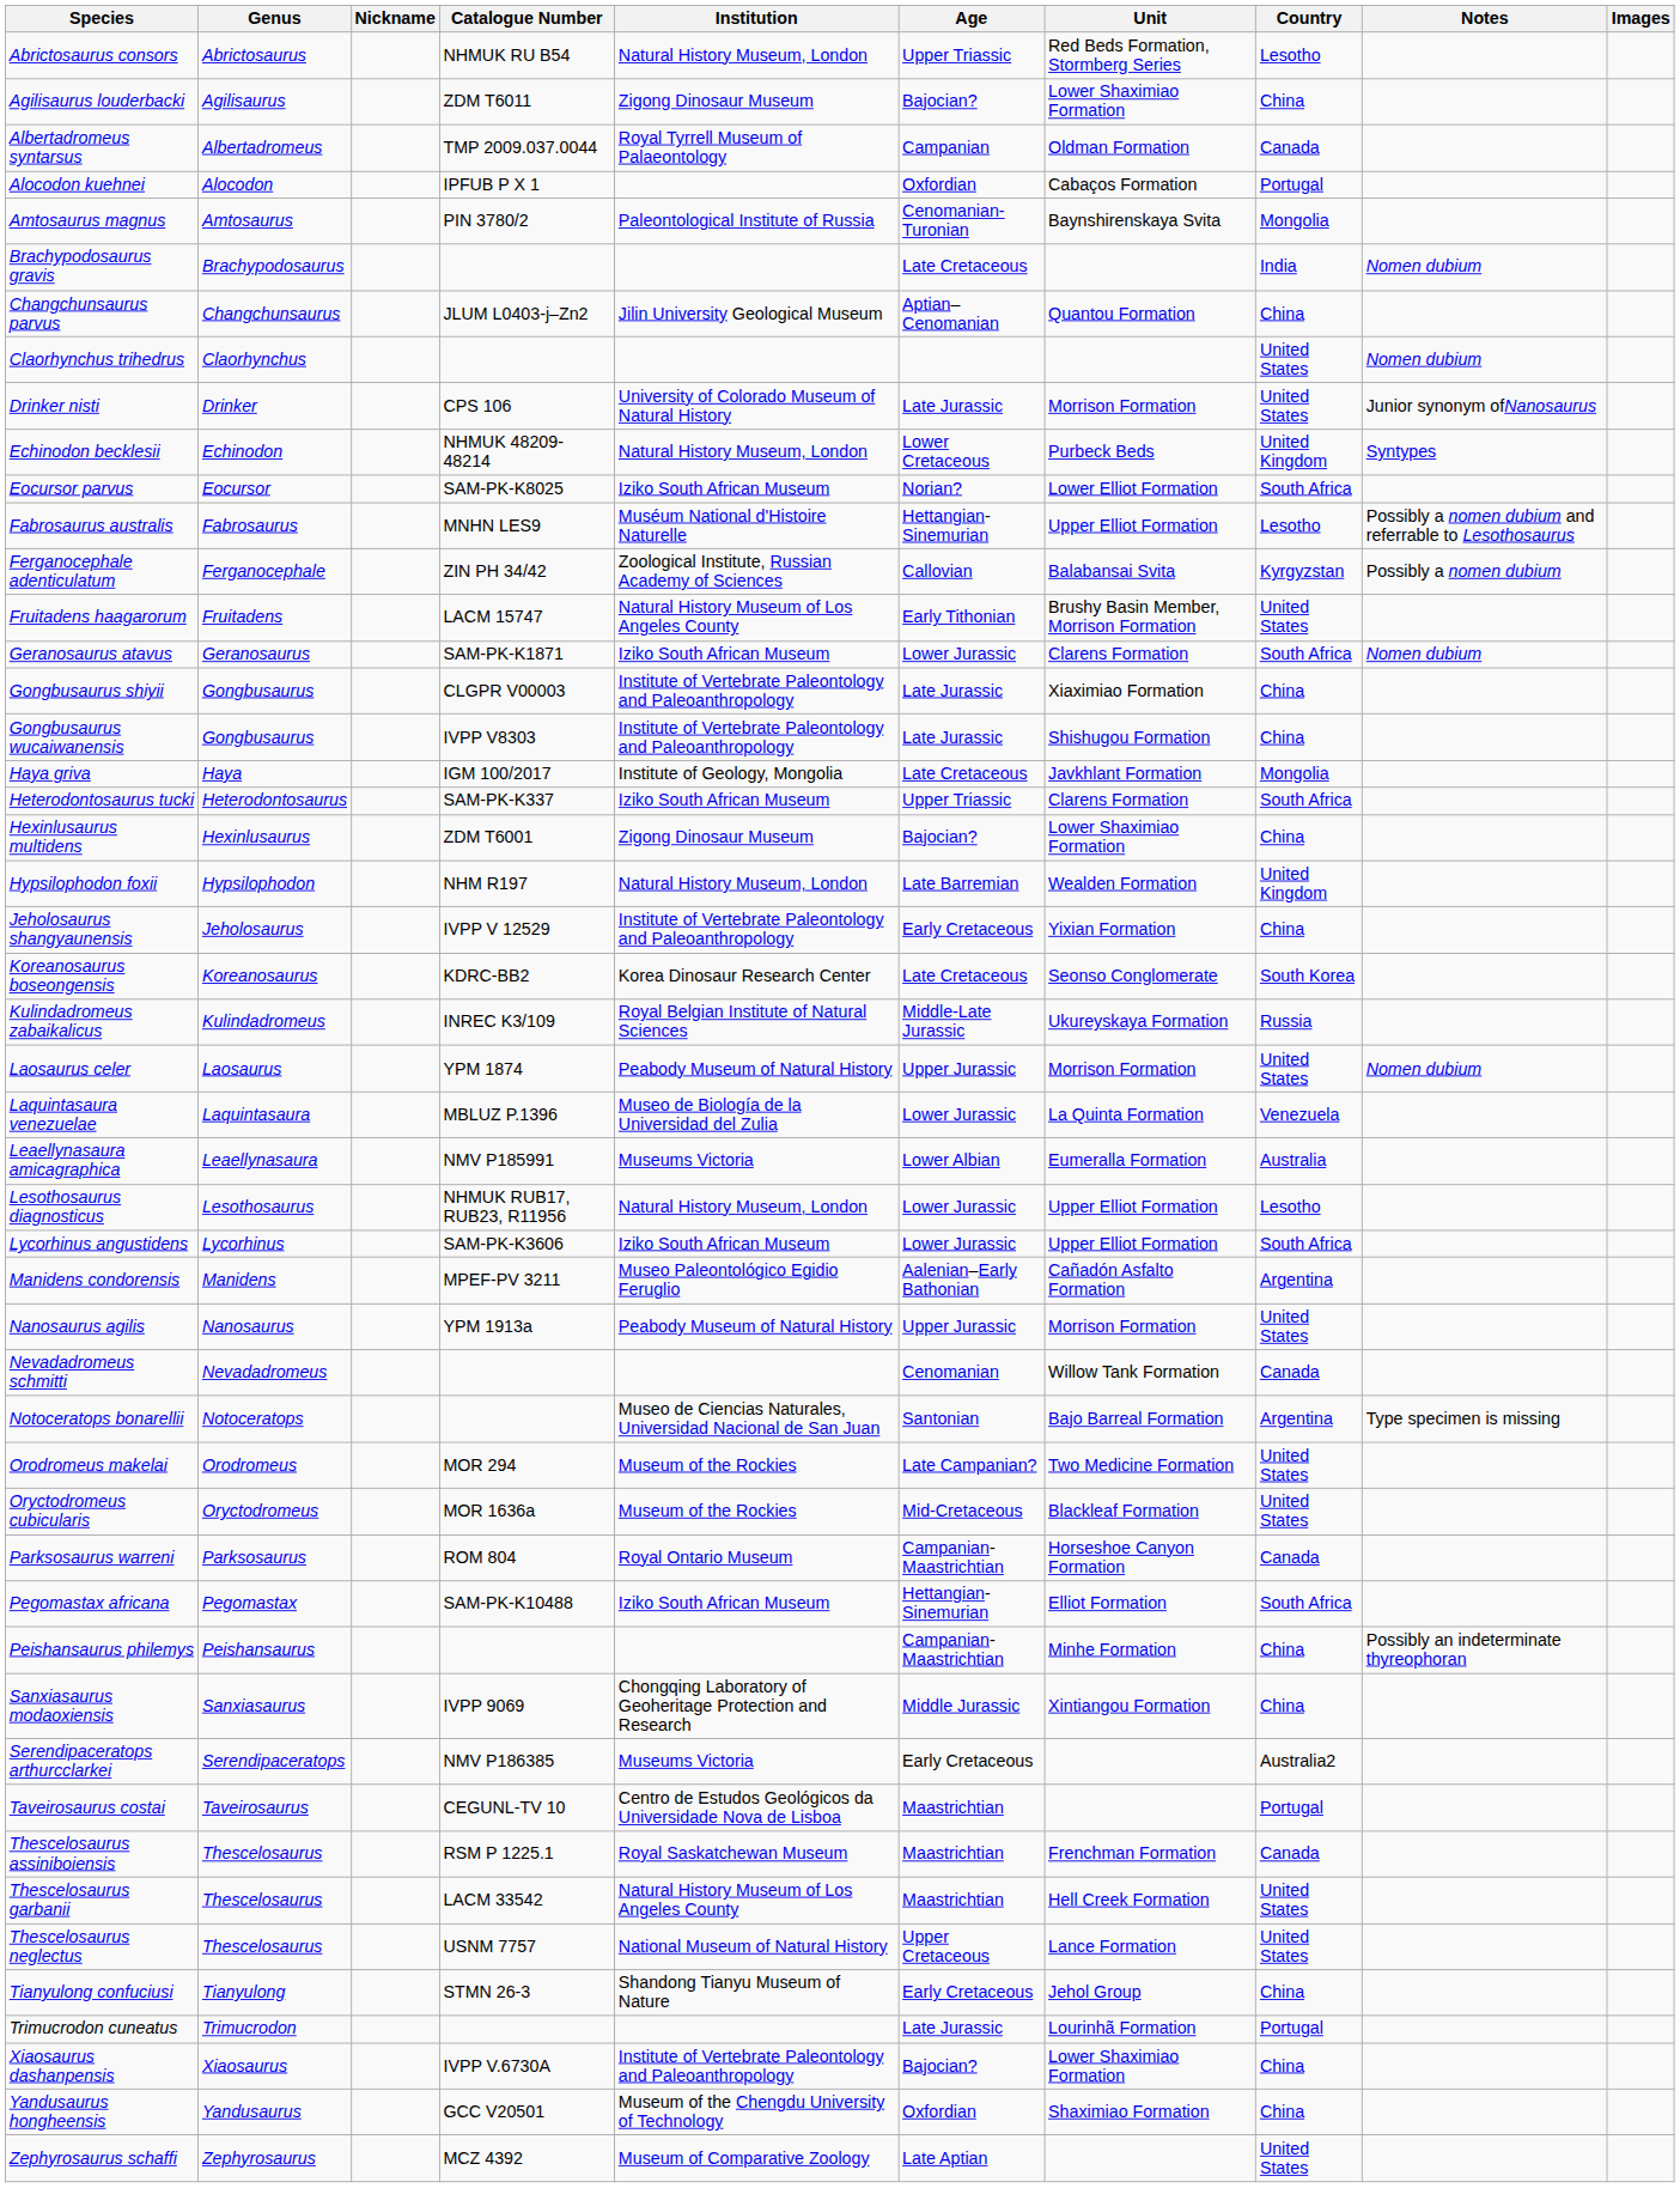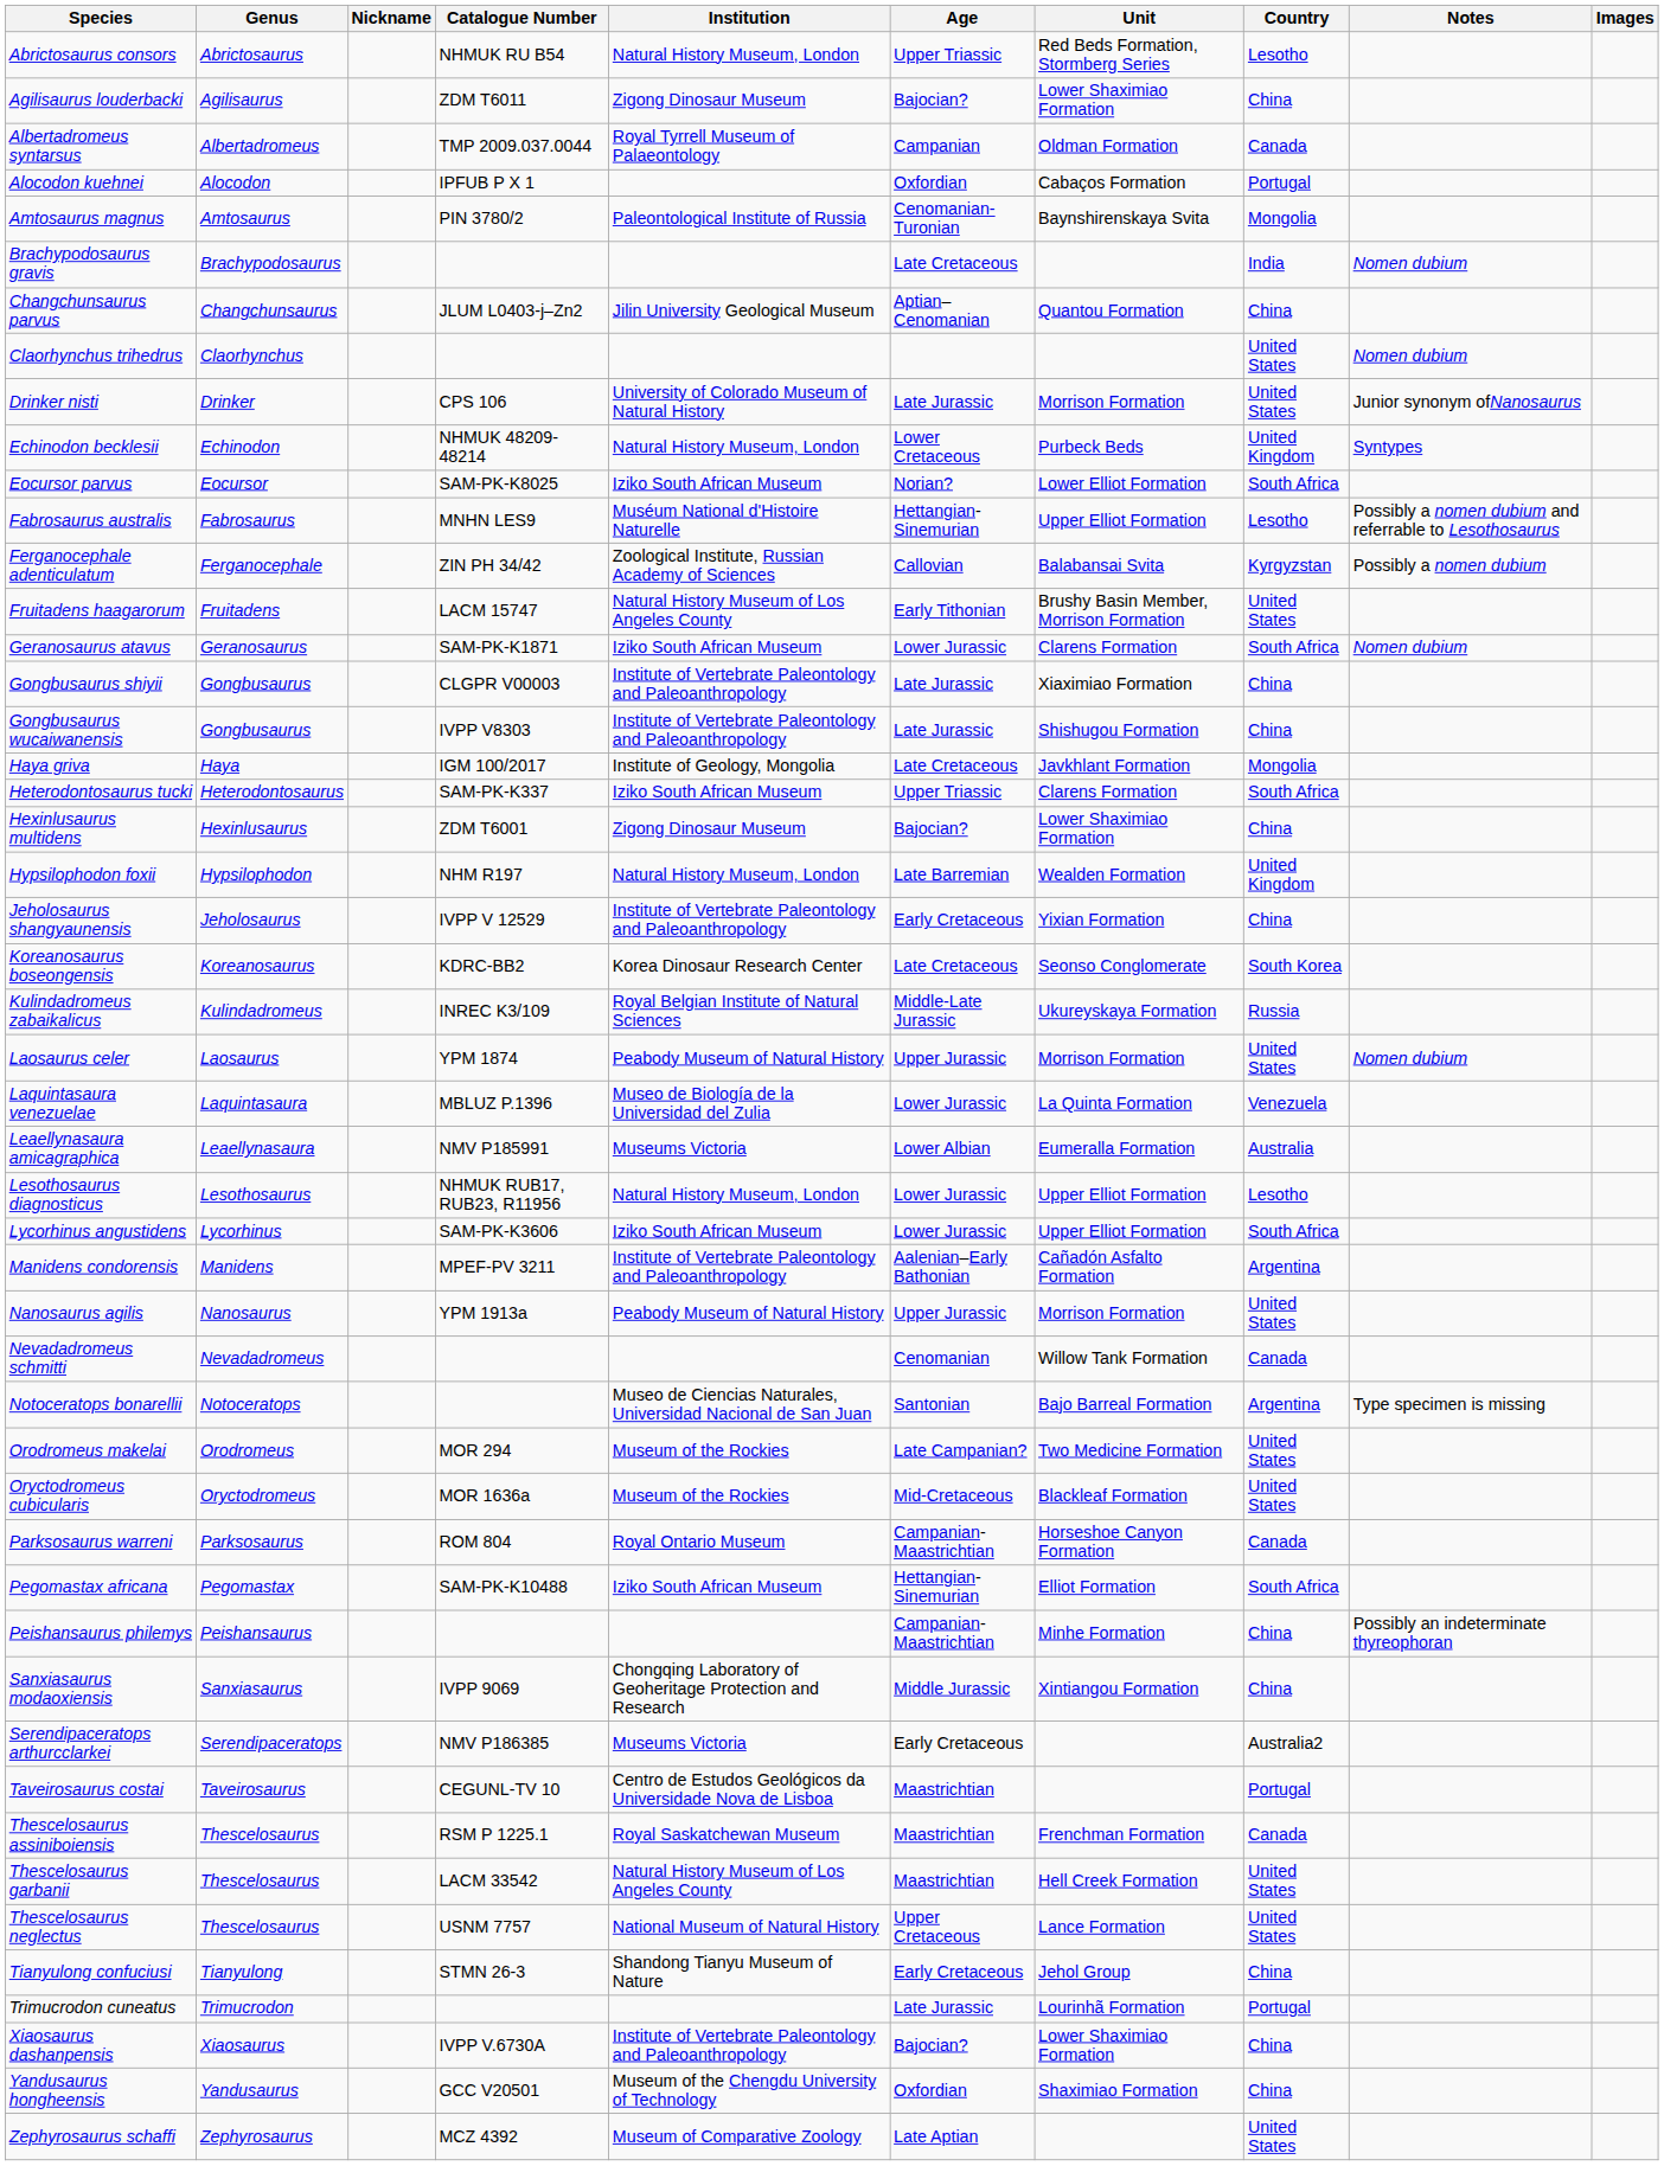Manidens condorensis | Institution: Museo Paleontológico Egidio Feruglio -> Institute of Vertebrate Paleontology and Paleoanthropology
